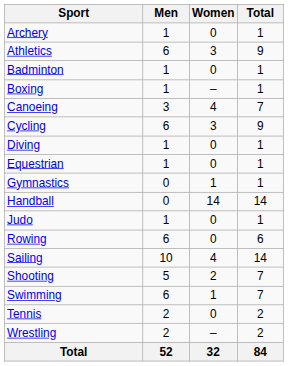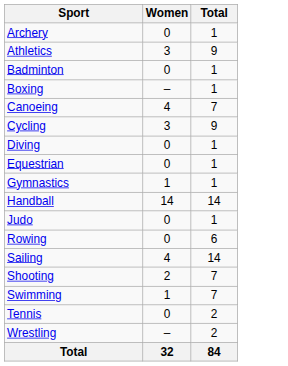- column: Men | 1 | 6 | 1 | 1 | 3 | 6 | 1 | 1 | 0 | 0 | 1 | 6 | 10 | 5 | 6 | 2 | 2 | 52
